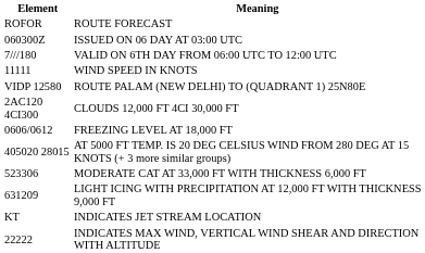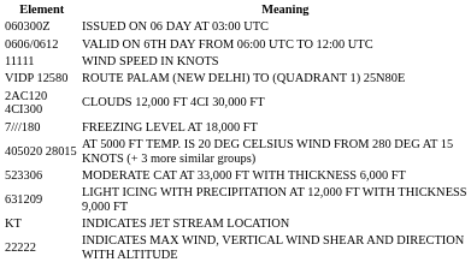- row: ROFOR | ROUTE FORECAST
VALID ON 6TH DAY FROM 06:00 UTC TO 12:00 UTC | Element: 7///180 -> 0606/0612
FREEZING LEVEL AT 18,000 FT | Element: 0606/0612 -> 7///180
